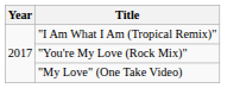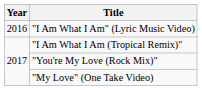+ row: 2016 | "I Am What I Am" (Lyric Music Video)
